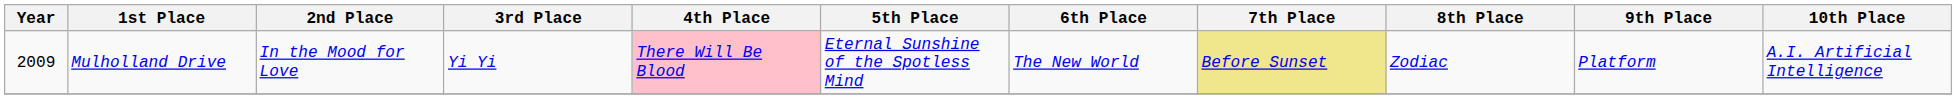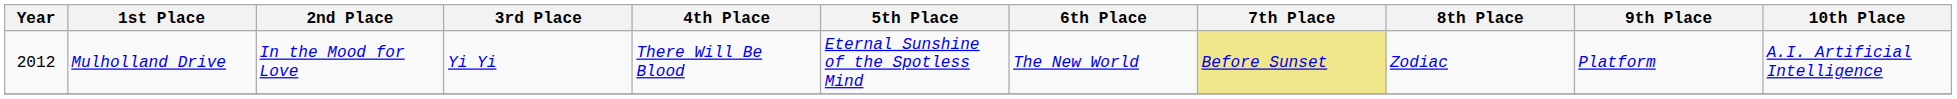Mulholland Drive | Year: 2009 -> 2012
Mulholland Drive | 4th Place: pink background -> no background
